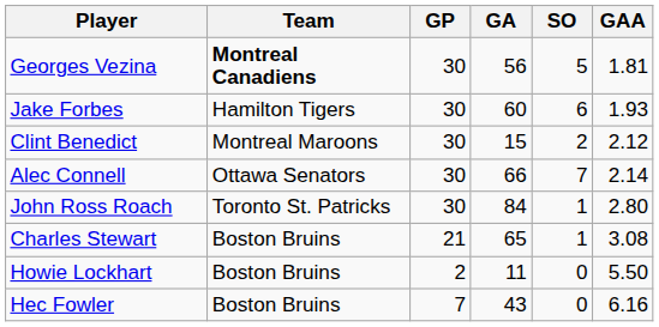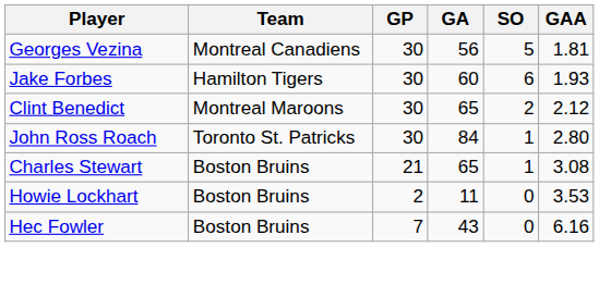Georges Vezina | Team: bold -> normal
Clint Benedict | GA: 15 -> 65
- row: Alec Connell | Ottawa Senators | 30 | 66 | 7 | 2.14
Howie Lockhart | GAA: 5.50 -> 3.53
